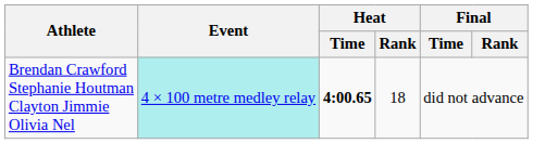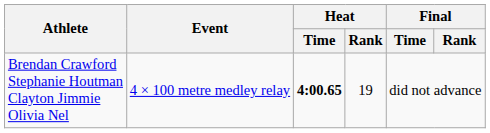Brendan Crawford Stephanie Houtman Clayton Jimmie Olivia Nel | Event: paleturquoise background -> no background
Brendan Crawford Stephanie Houtman Clayton Jimmie Olivia Nel | Heat / Rank: 18 -> 19
